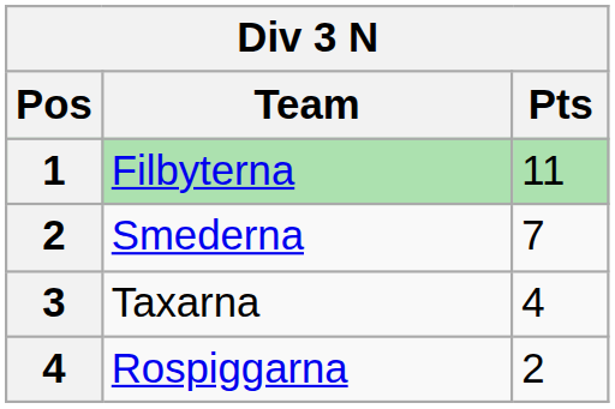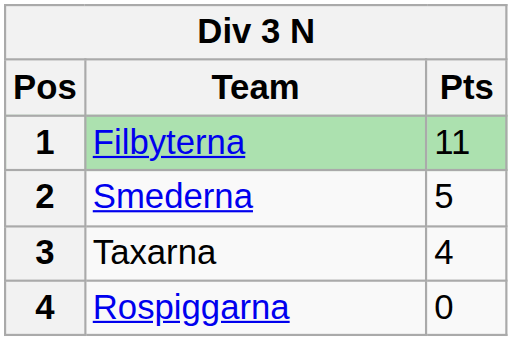Smederna | Pts: 7 -> 5
Rospiggarna | Pts: 2 -> 0
